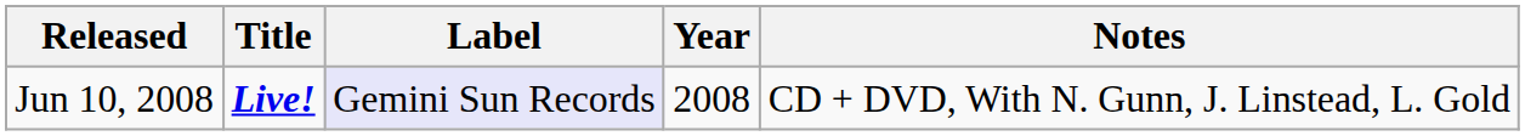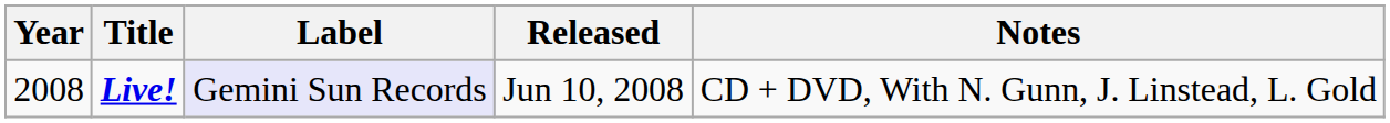columns swapped: Year <-> Released
